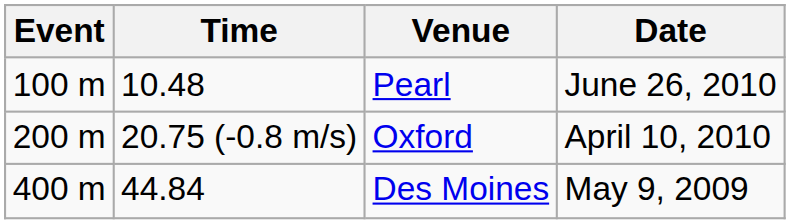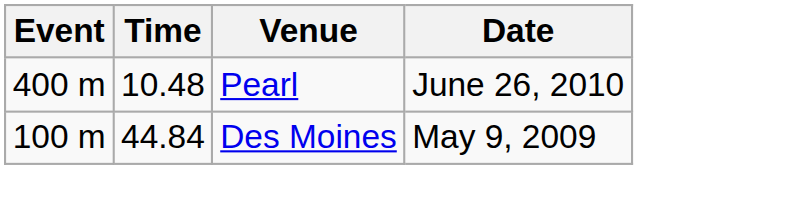Pearl | Event: 100 m -> 400 m
- row: 200 m | 20.75 (-0.8 m/s) | Oxford | April 10, 2010
Des Moines | Event: 400 m -> 100 m
